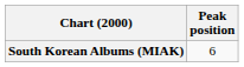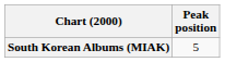South Korean Albums (MIAK) | Peak position: 6 -> 5
